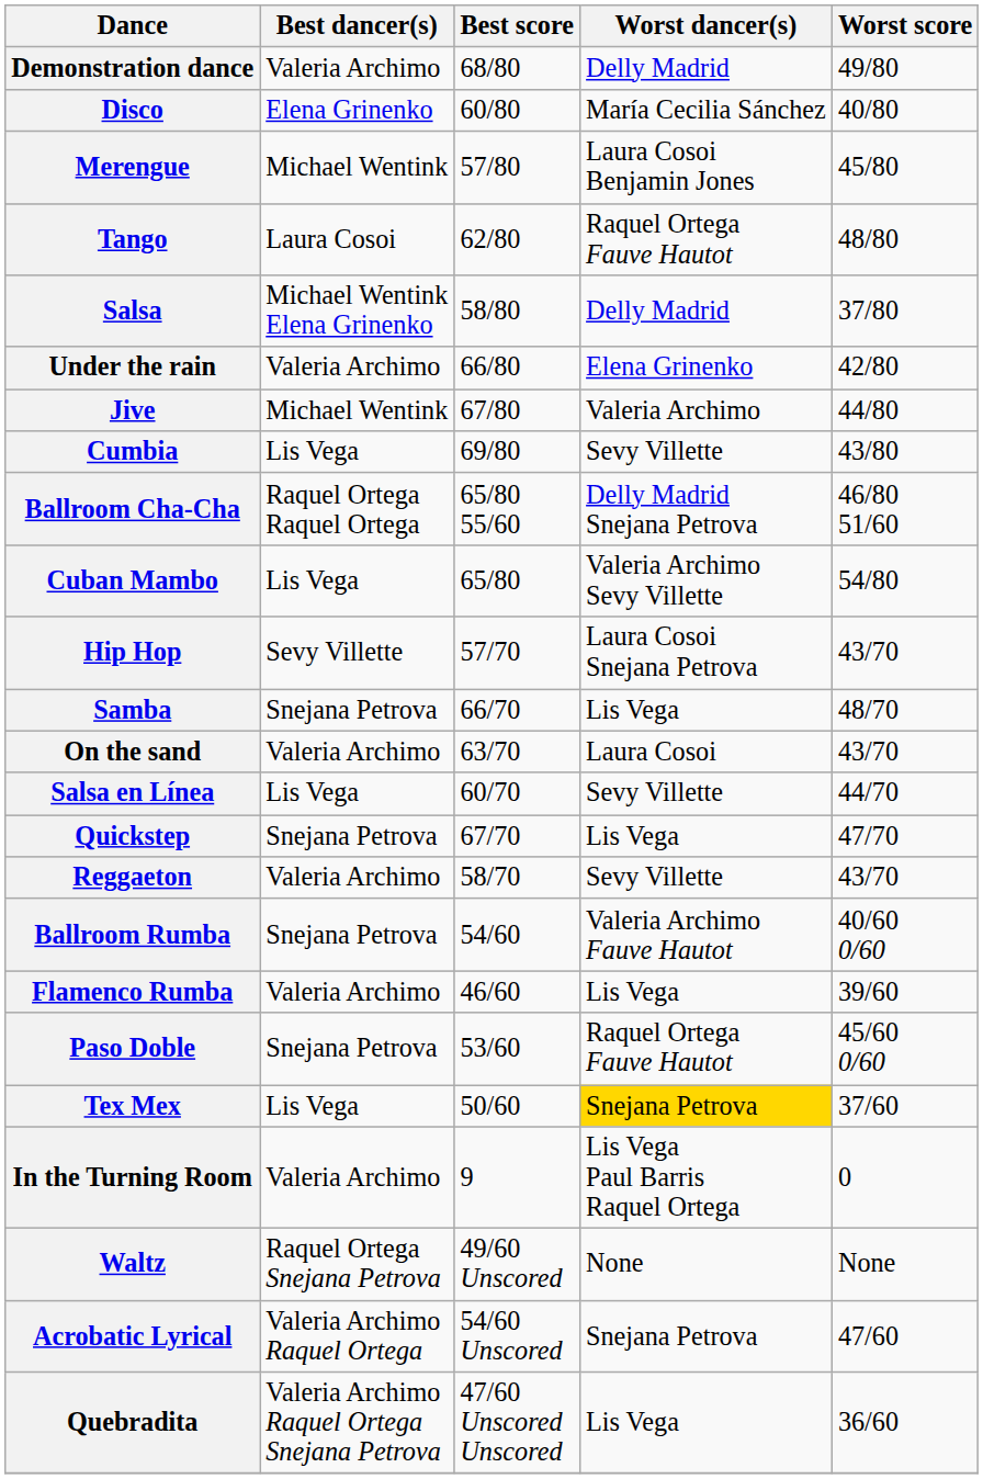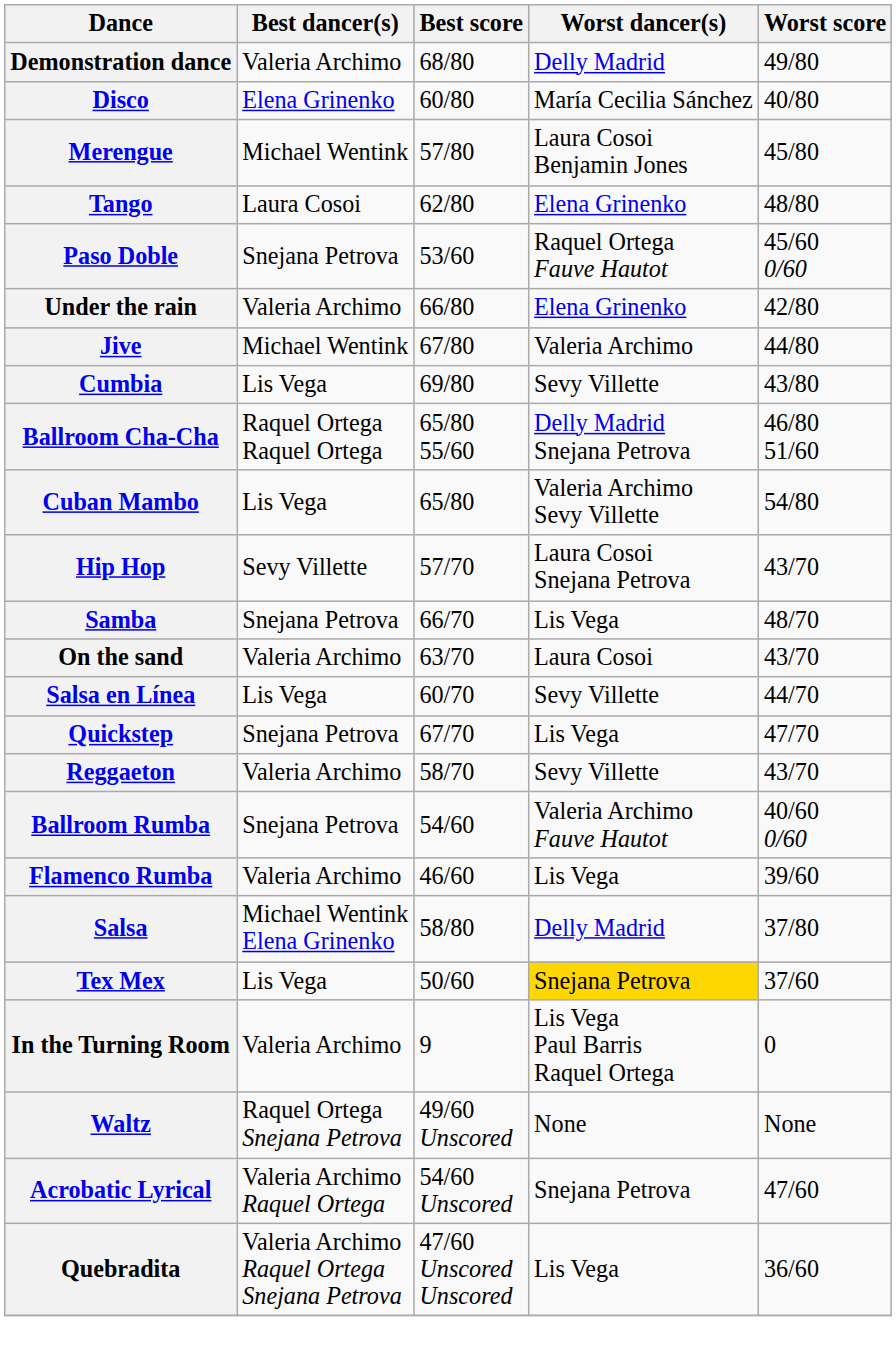Tango | Worst dancer(s): Raquel Ortega Fauve Hautot -> Elena Grinenko
rows swapped: Salsa <-> Paso Doble
